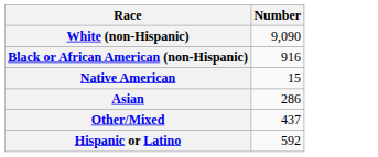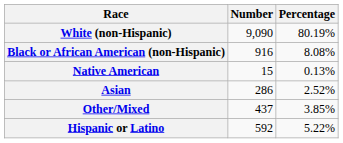+ column: Percentage | 80.19% | 8.08% | 0.13% | 2.52% | 3.85% | 5.22%
